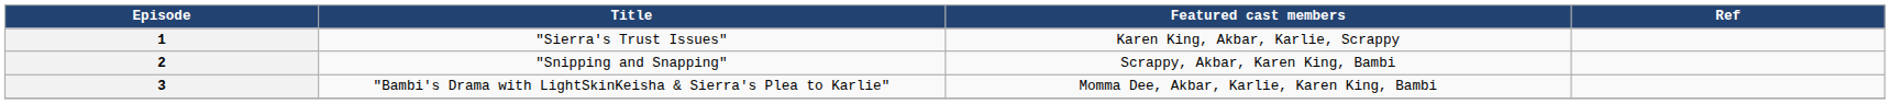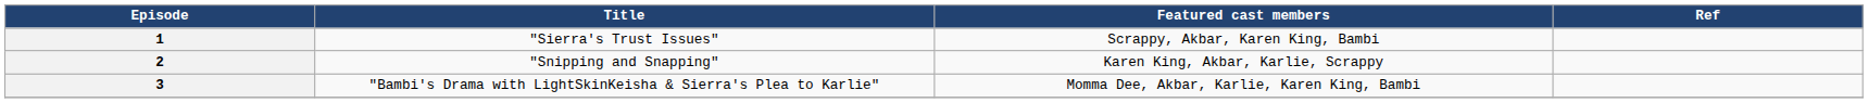1 | Featured cast members: Karen King, Akbar, Karlie, Scrappy -> Scrappy, Akbar, Karen King, Bambi
2 | Featured cast members: Scrappy, Akbar, Karen King, Bambi -> Karen King, Akbar, Karlie, Scrappy
